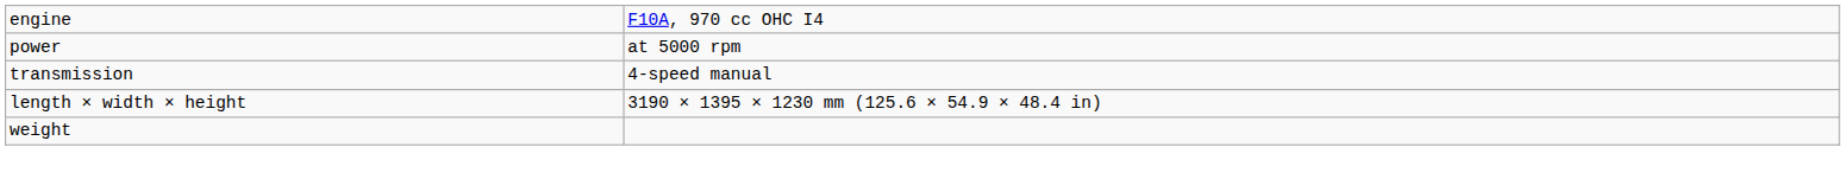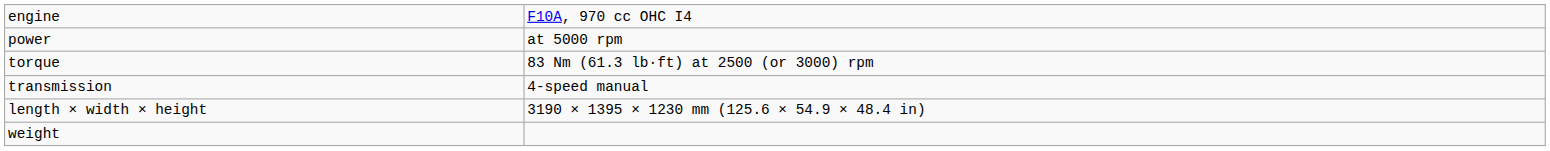+ row: torque | 83 Nm (61.3 lb·ft) at 2500 (or 3000) rpm
